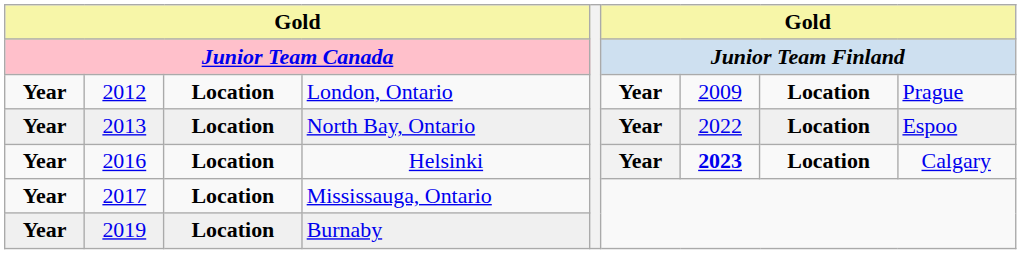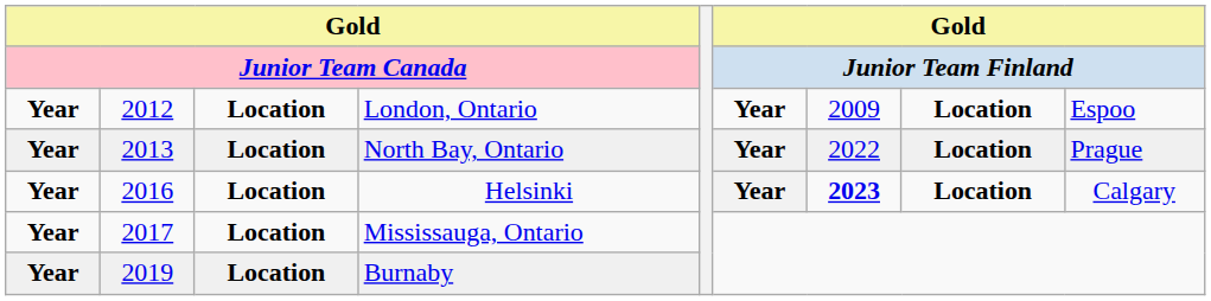London, Ontario | column 9: Prague -> Espoo
North Bay, Ontario | column 9: Espoo -> Prague
